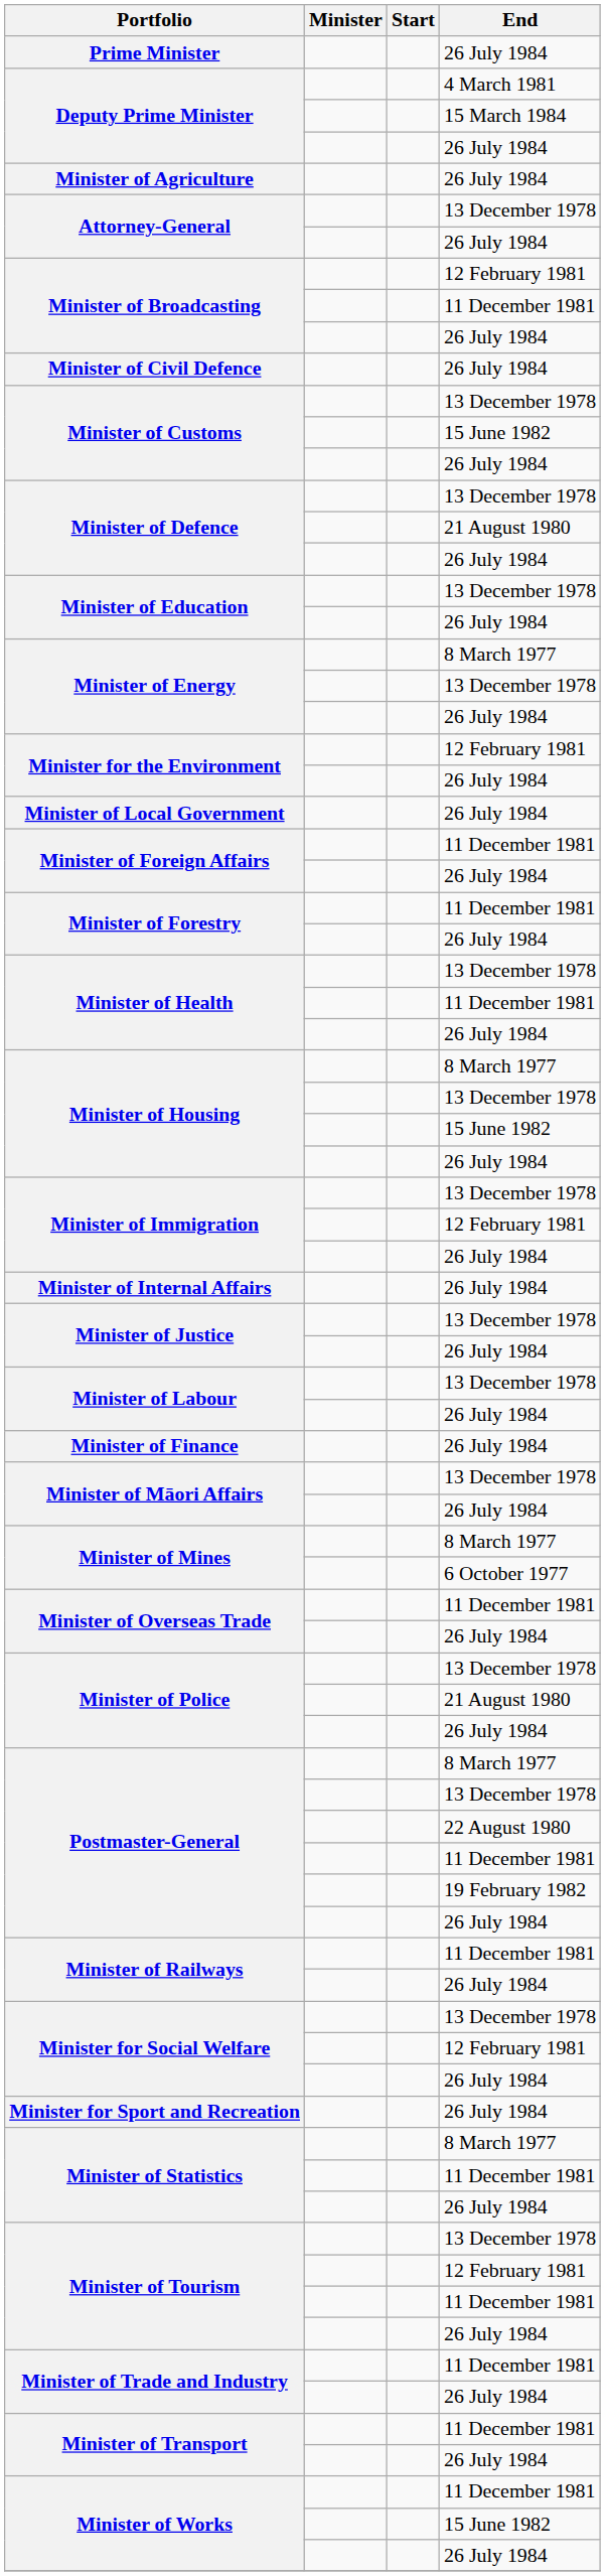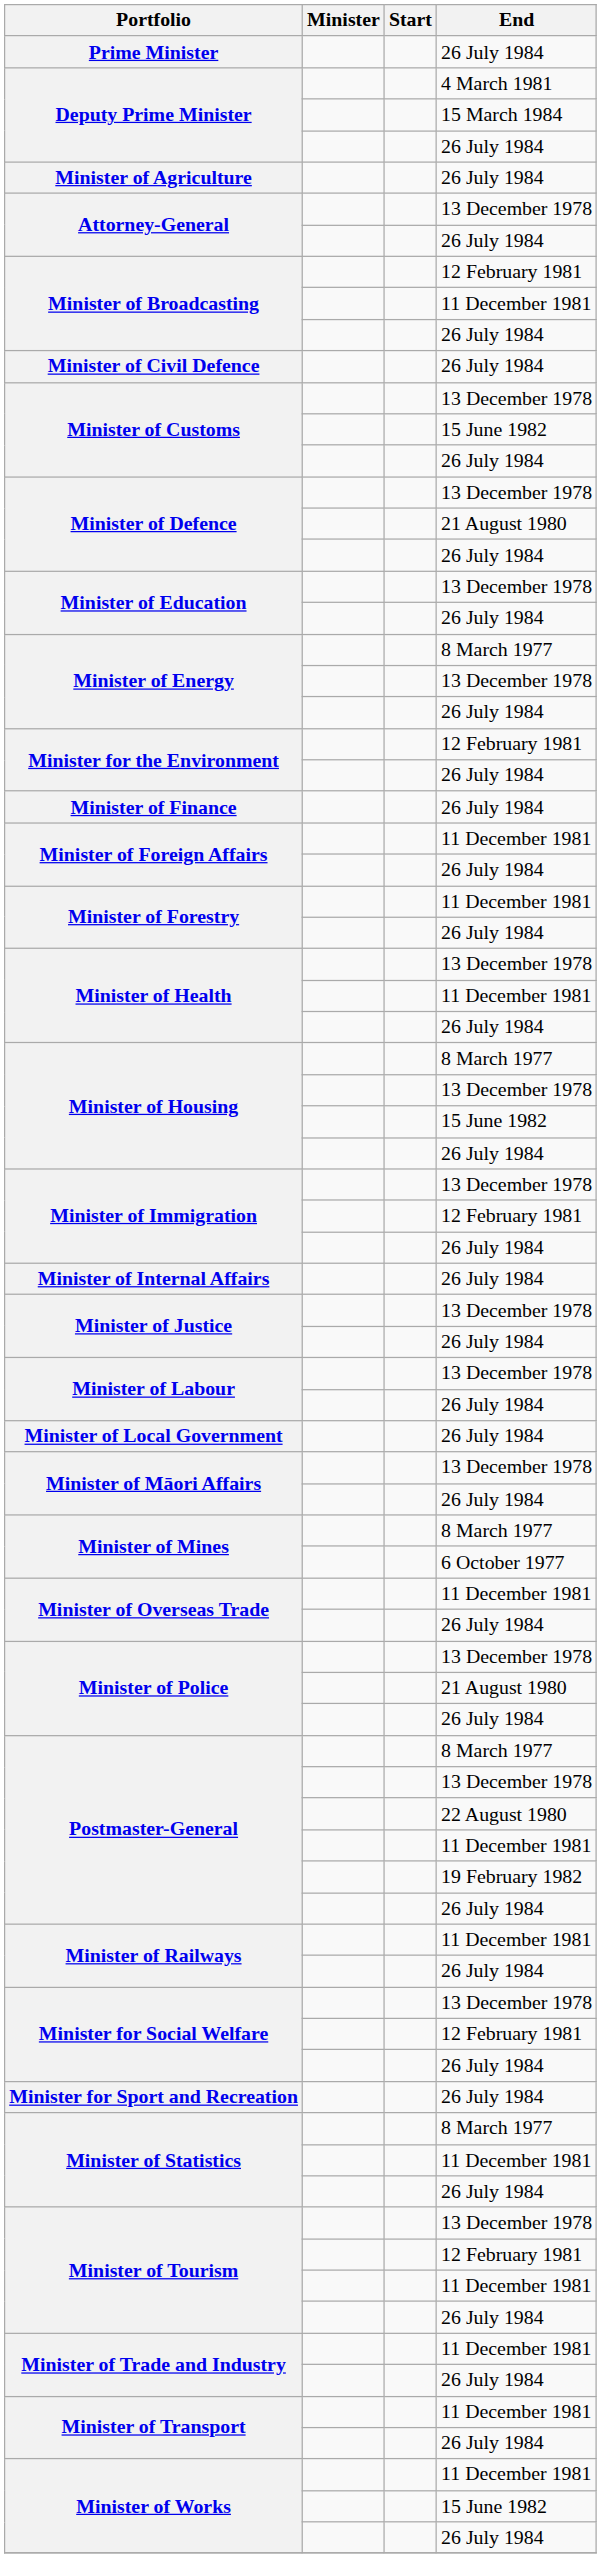rows swapped: Minister of Finance <-> Minister of Local Government
